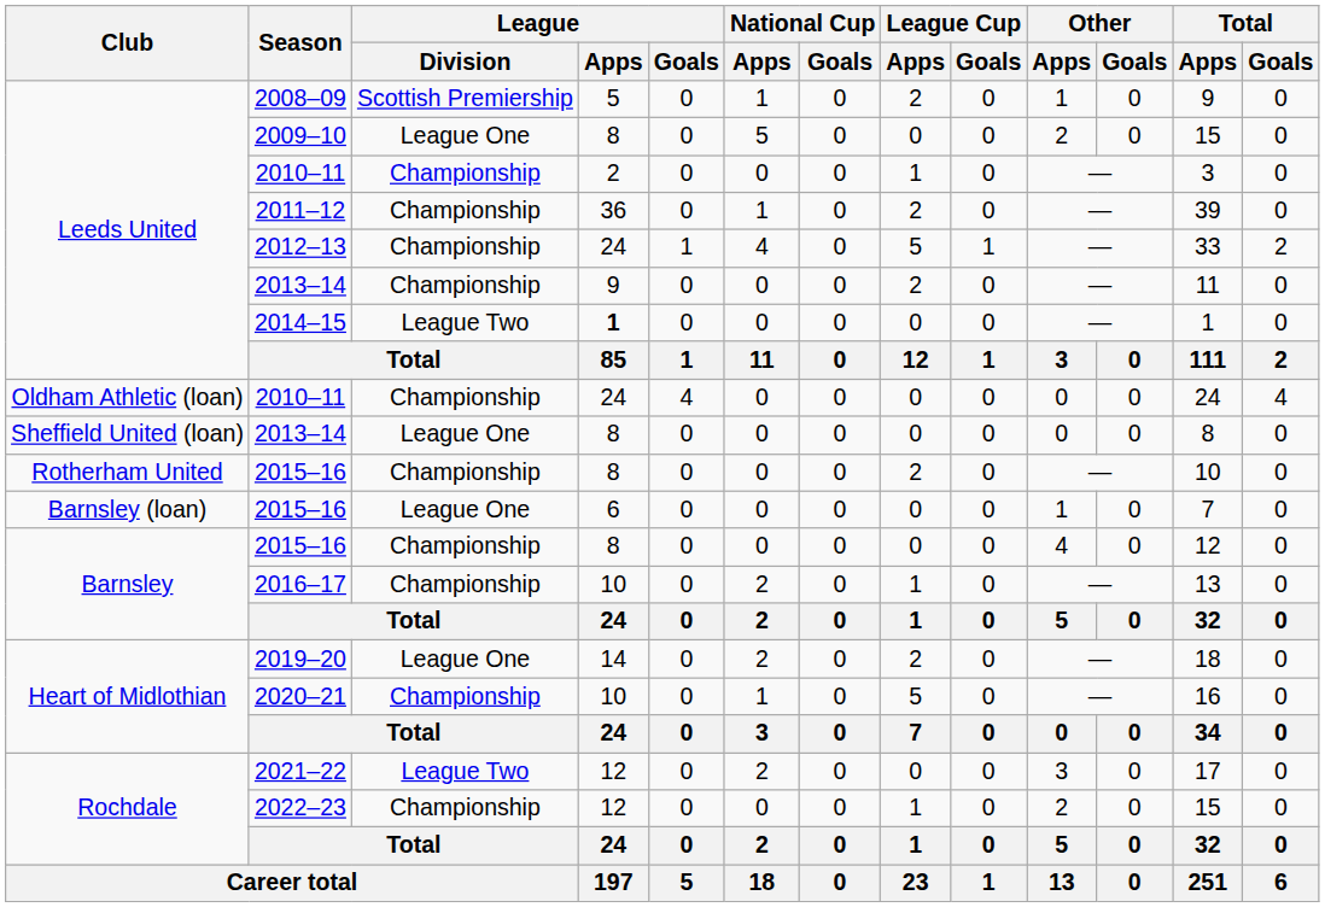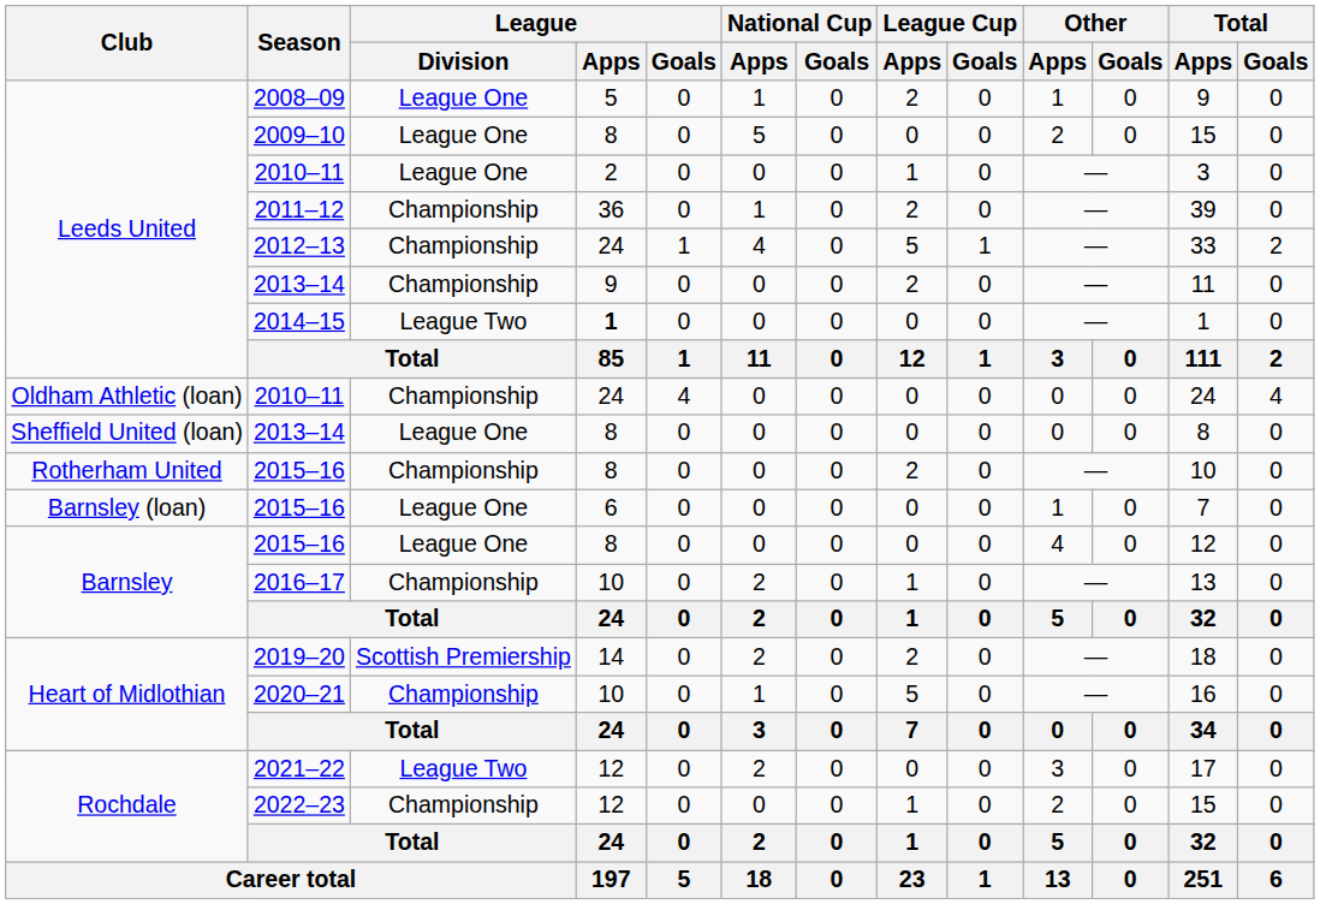2008–09 | League / Division: Scottish Premiership -> League One
Leeds United / 2010–11 | League / Division: Championship -> League One
Barnsley / 2015–16 | League / Division: Championship -> League One
2019–20 | League / Division: League One -> Scottish Premiership
